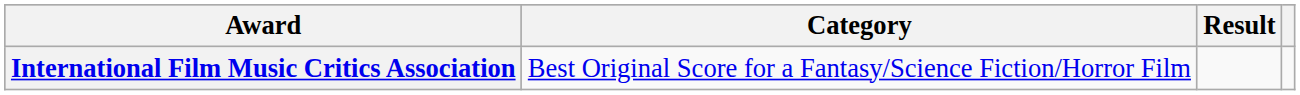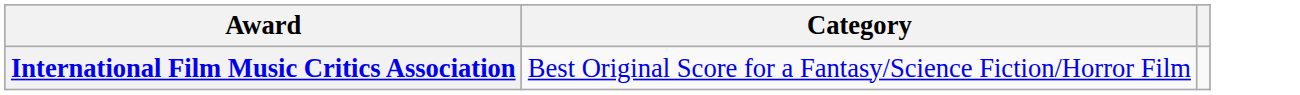- column: Result
